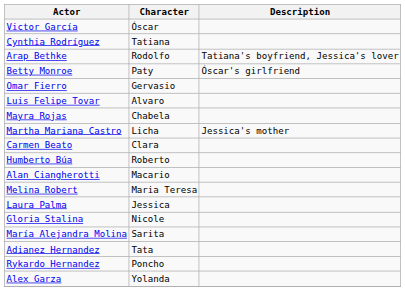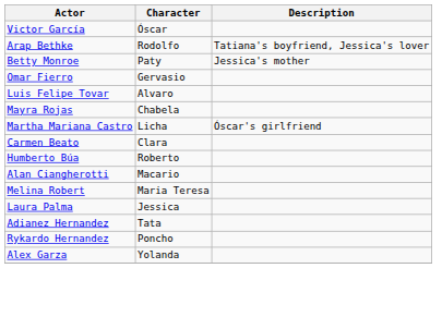- row: Cynthia Rodríguez | Tatiana
Betty Monroe | Description: Óscar's girlfriend -> Jessica's mother
Martha Mariana Castro | Description: Jessica's mother -> Óscar's girlfriend
- row: Gloria Stalina | Nicole
- row: María Alejandra Molina | Sarita
